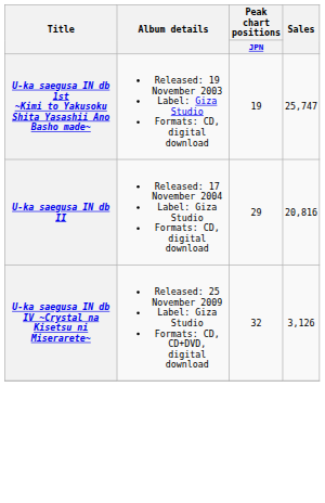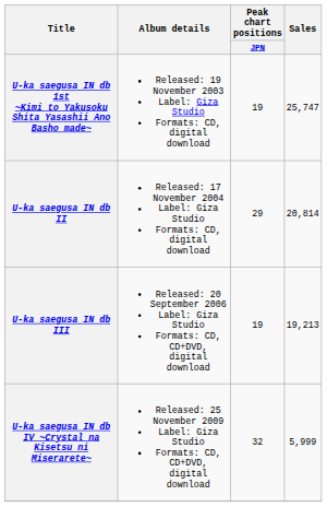U-ka saegusa IN db II | Sales: 20,816 -> 20,814
+ row: U-ka saegusa IN db III | Released: 20 September 2006 Label: Giza Studio Formats: CD, CD+DVD, digital download | 19 | 19,213
U-ka saegusa IN db IV ~Crystal na Kisetsu ni Miserarete~ | Sales: 3,126 -> 5,999
